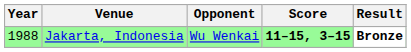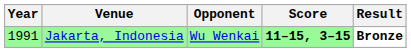Jakarta, Indonesia | Year: 1988 -> 1991
